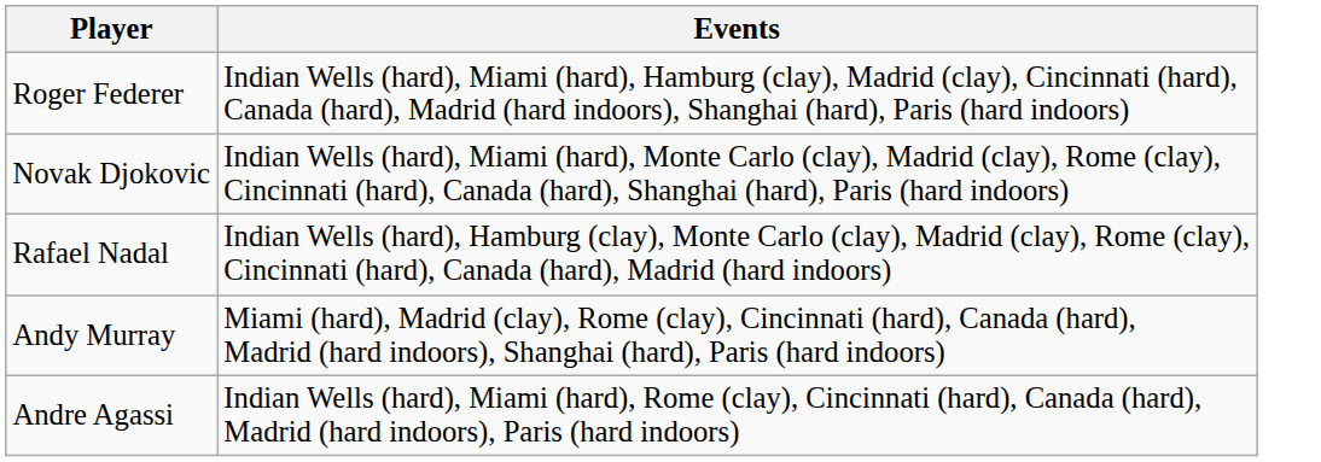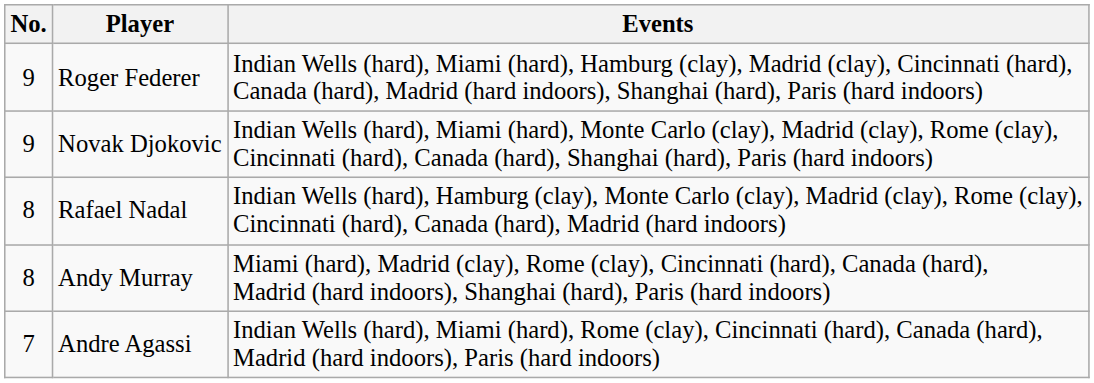+ column: No. | 9 | 9 | 8 | 8 | 7
